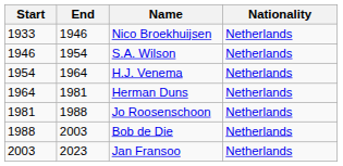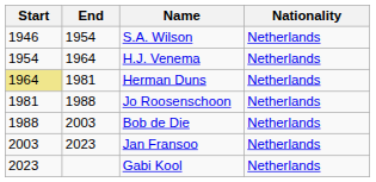- row: 1933 | 1946 | Nico Broekhuijsen | Netherlands
Herman Duns | Start: no background -> khaki background
+ row: 2023 | Gabi Kool | Netherlands
